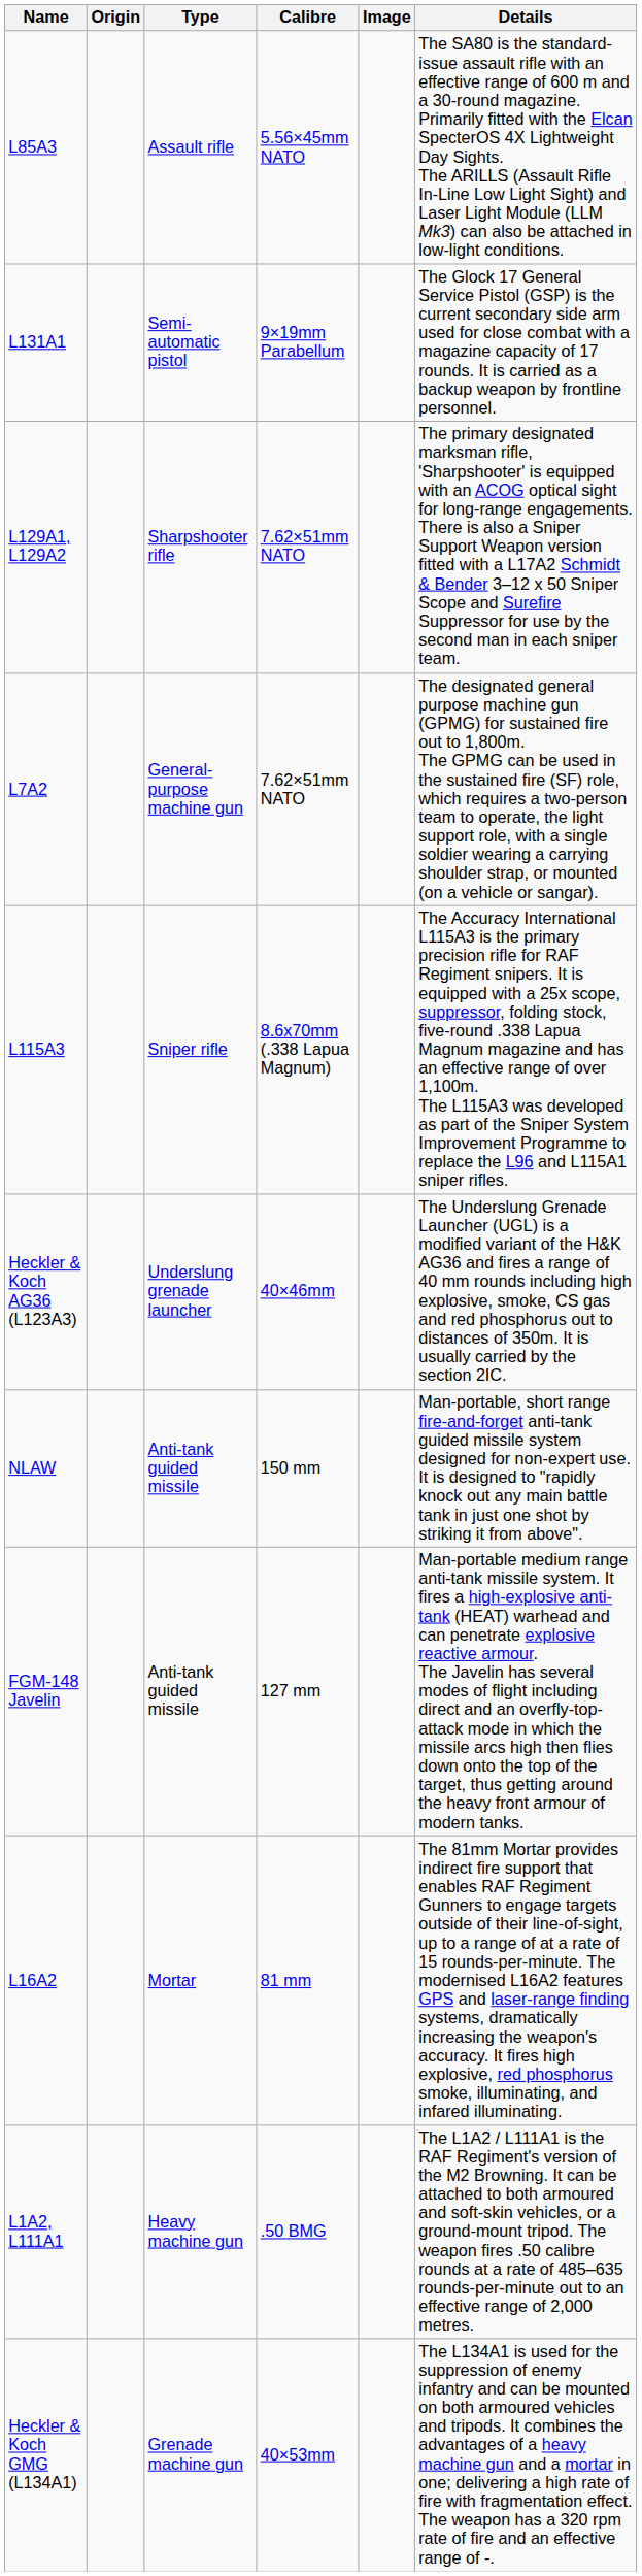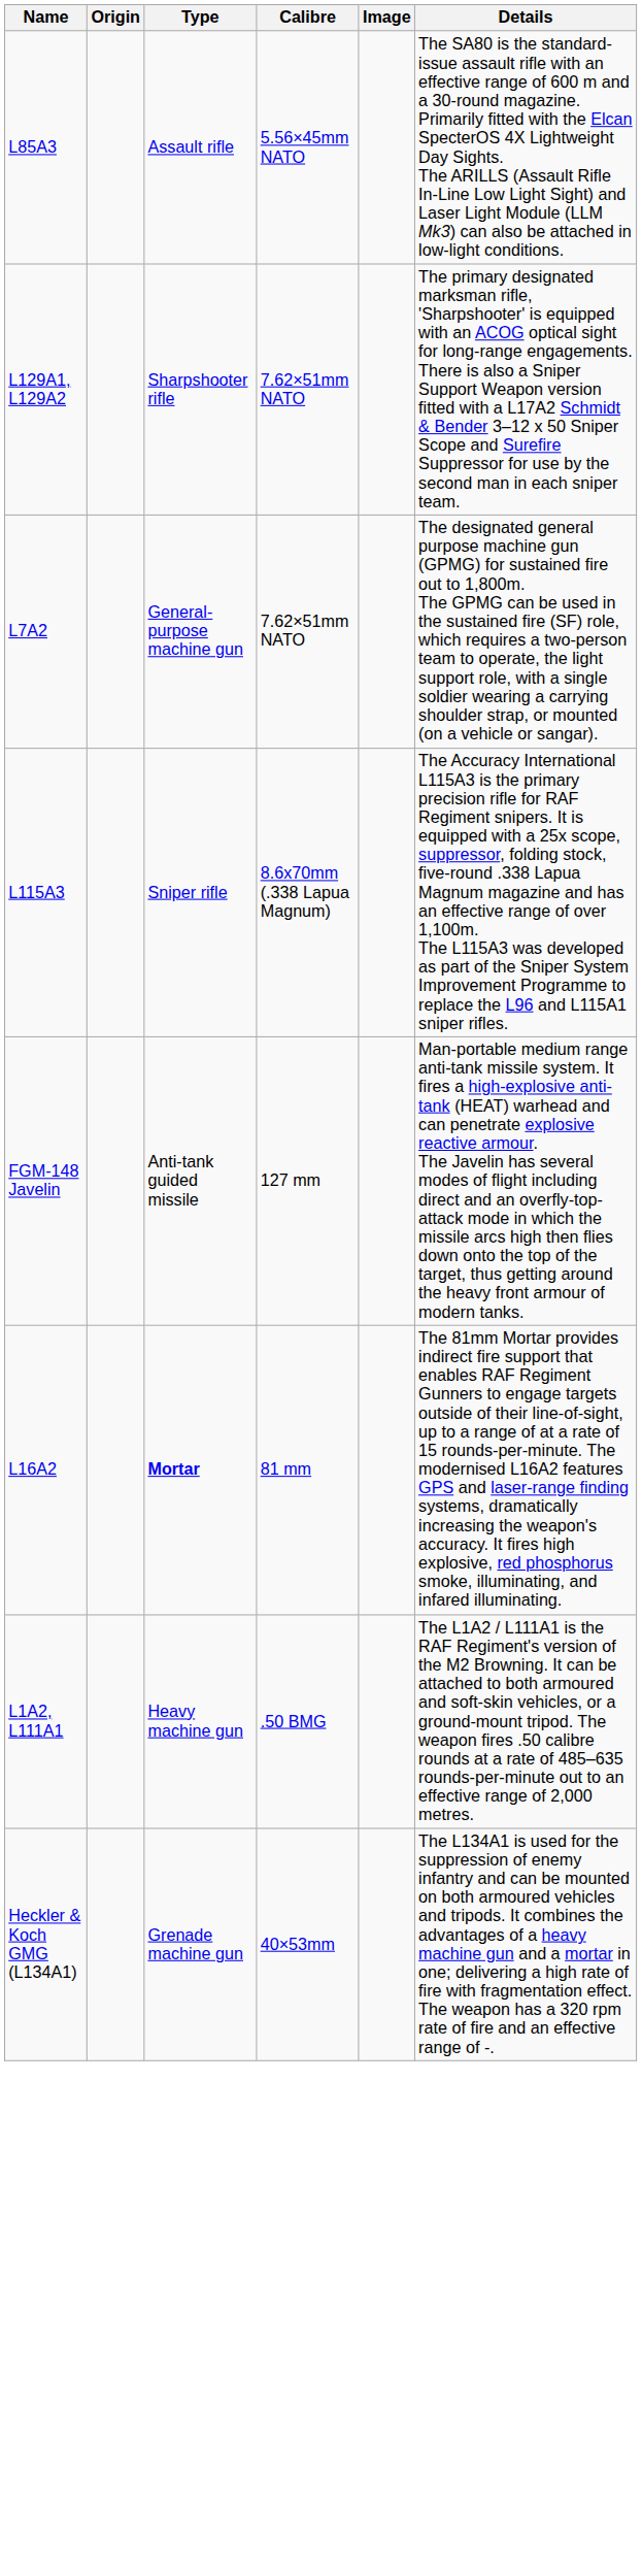- row: L131A1 | Semi-automatic pistol | 9×19mm Parabellum | The Glock 17 General Service Pistol (GSP) is the current secondary side arm used for close combat with a magazine capacity of 17 rounds. It is carried as a backup weapon by frontline personnel.
- row: Heckler & Koch AG36 (L123A3) | Underslung grenade launcher | 40×46mm | The Underslung Grenade Launcher (UGL) is a modified variant of the H&K AG36 and fires a range of 40 mm rounds including high explosive, smoke, CS gas and red phosphorus out to distances of 350m. It is usually carried by the section 2IC.
- row: NLAW | Anti-tank guided missile | 150 mm | Man-portable, short range fire-and-forget anti-tank guided missile system designed for non-expert use. It is designed to "rapidly knock out any main battle tank in just one shot by striking it from above".
L16A2 | Type: normal -> bold
